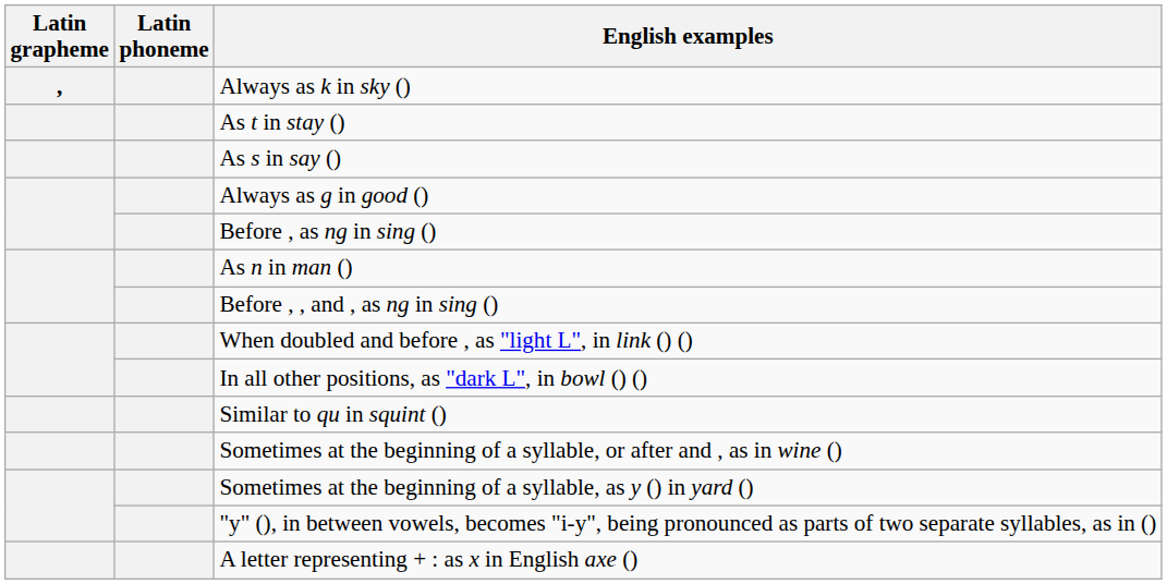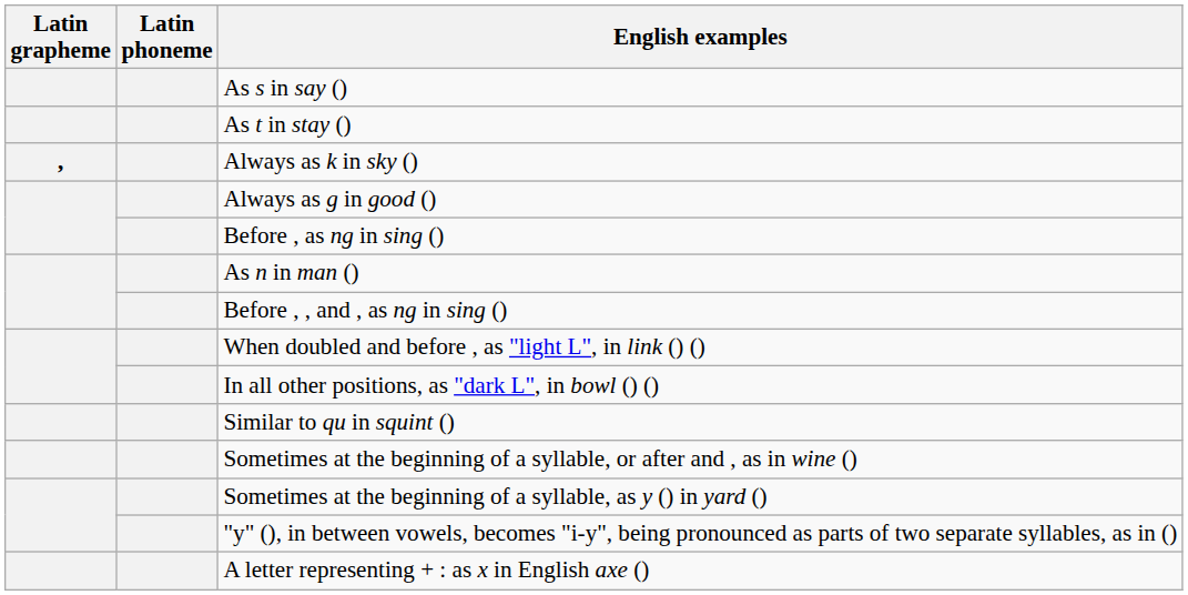rows swapped: Always as k in sky () <-> As s in say ()
